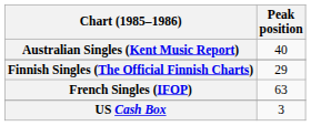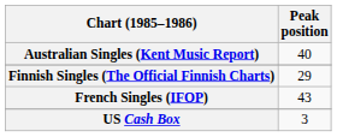French Singles (IFOP) | Peak position: 63 -> 43
